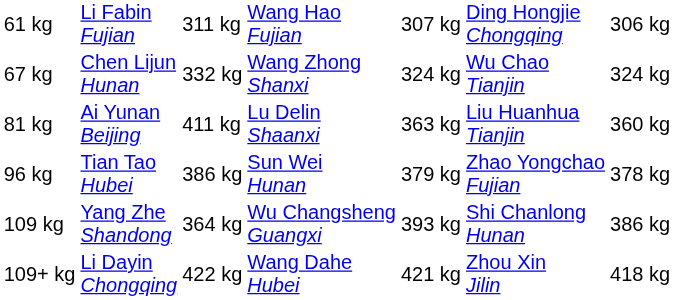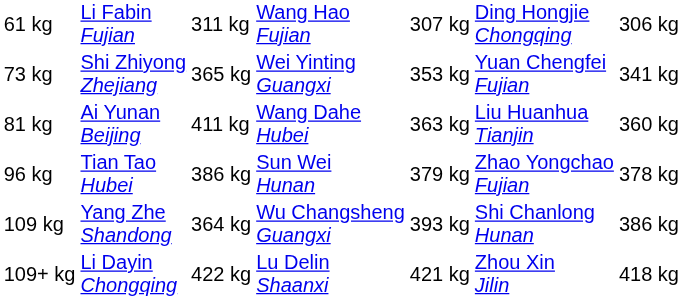- row: 67 kg | Chen Lijun Hunan | 332 kg | Wang Zhong Shanxi | 324 kg | Wu Chao Tianjin | 324 kg
+ row: 73 kg | Shi Zhiyong Zhejiang | 365 kg | Wei Yinting Guangxi | 353 kg | Yuan Chengfei Fujian | 341 kg
81 kg | column 4: Lu Delin Shaanxi -> Wang Dahe Hubei
109+ kg | column 4: Wang Dahe Hubei -> Lu Delin Shaanxi
